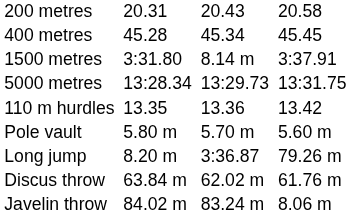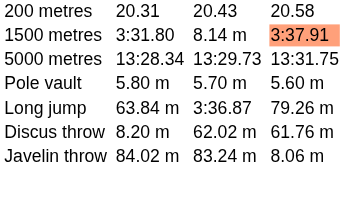- row: 400 metres | 45.28 | 45.34 | 45.45
1500 metres | column 7: no background -> lightsalmon background
- row: 110 m hurdles | 13.35 | 13.36 | 13.42
Long jump | column 3: 8.20 m -> 63.84 m
Discus throw | column 3: 63.84 m -> 8.20 m
